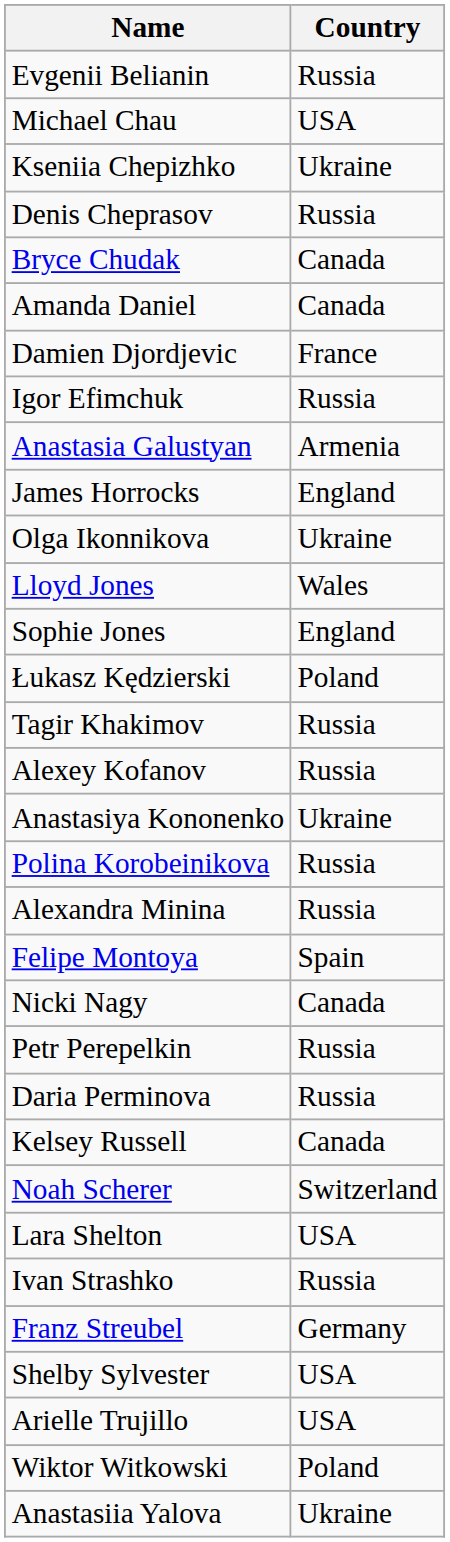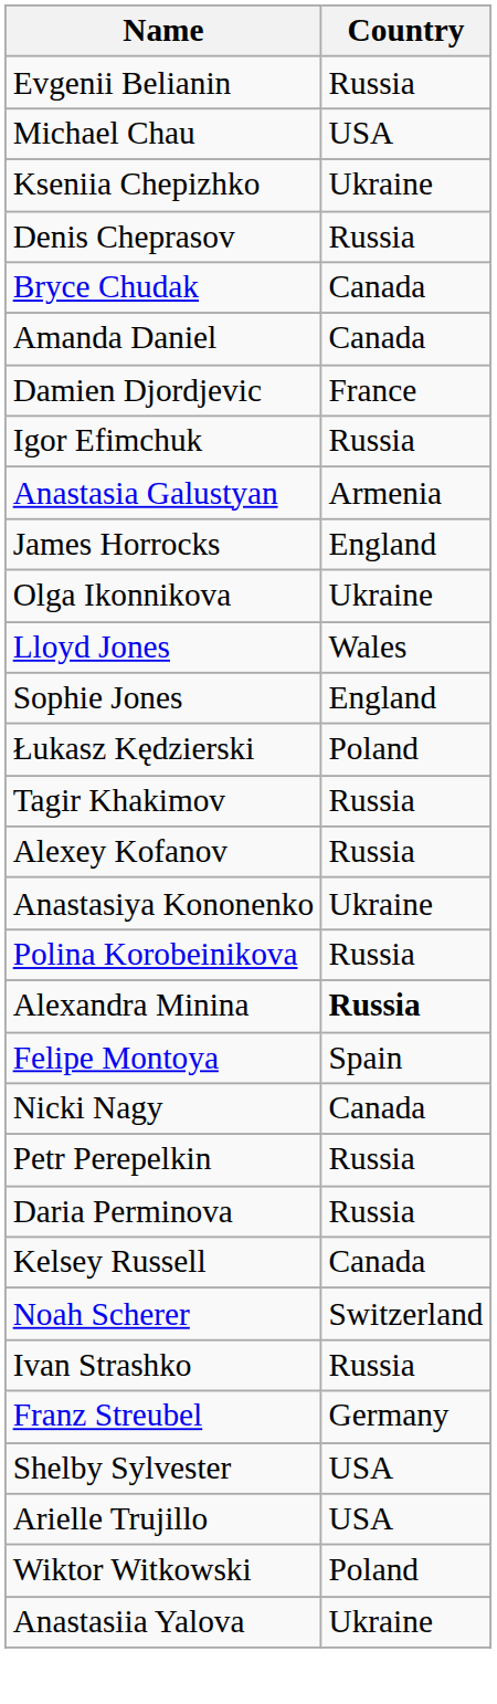Alexandra Minina | Country: normal -> bold
- row: Lara Shelton | USA
